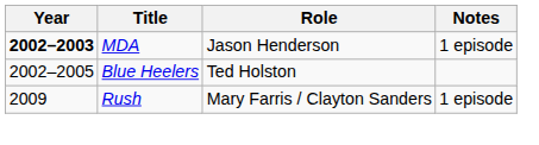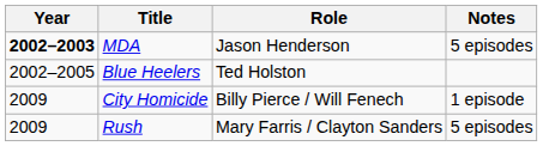MDA | Notes: 1 episode -> 5 episodes
+ row: 2009 | City Homicide | Billy Pierce / Will Fenech | 1 episode
Rush | Notes: 1 episode -> 5 episodes
